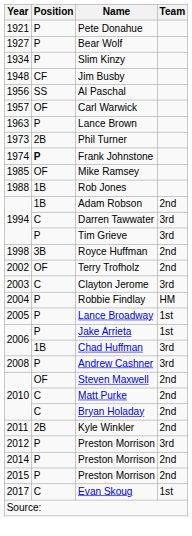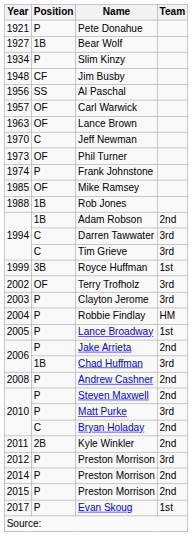Bear Wolf | Position: P -> 1B
Lance Brown | Position: P -> OF
+ row: 1970 | C | Jeff Newman
Phil Turner | Position: 2B -> OF
Frank Johnstone | Position: bold -> normal
Tim Grieve | Position: P -> C
- row: 1998 | 3B | Royce Huffman | 2nd
+ row: 1999 | 3B | Royce Huffman | 1st
Terry Trofholz | Team: 2nd -> 3rd
Clayton Jerome | Position: C -> P
Jake Arrieta | Team: 1st -> 2nd
Andrew Cashner | Team: 3rd -> 2nd
Steven Maxwell | Position: OF -> P
Matt Purke | Position: C -> P
Matt Purke | Team: 2nd -> 3rd
Evan Skoug | Position: C -> P
